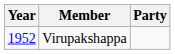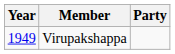Virupakshappa | Year: 1952 -> 1949
